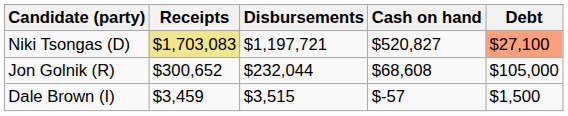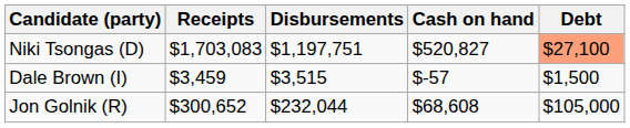Niki Tsongas (D) | Receipts: khaki background -> no background
Niki Tsongas (D) | Disbursements: $1,197,721 -> $1,197,751
rows swapped: Jon Golnik (R) <-> Dale Brown (I)
